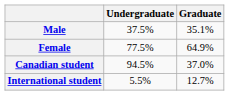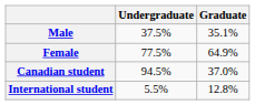International student | Graduate: 12.7% -> 12.8%
